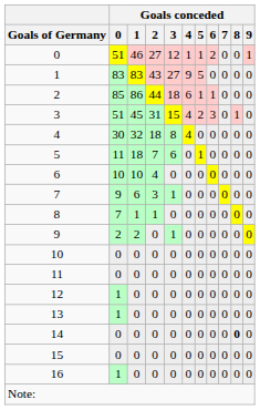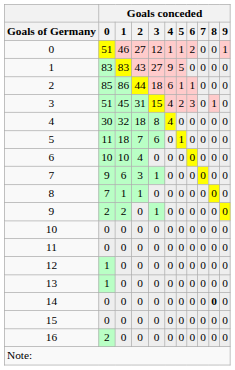16 | Goals conceded / 0: 1 -> 2
